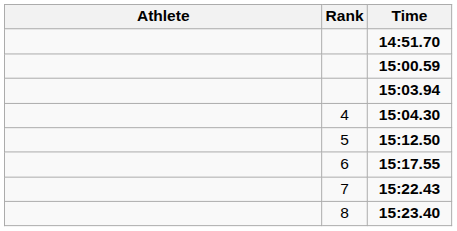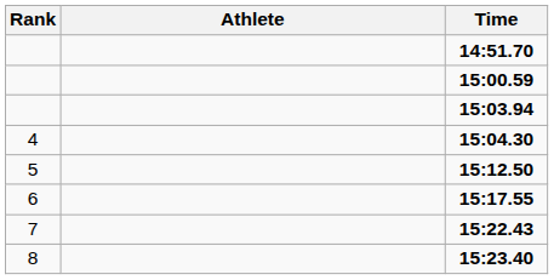columns swapped: Rank <-> Athlete
